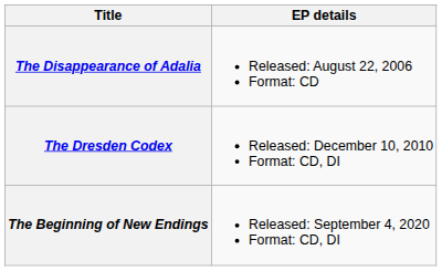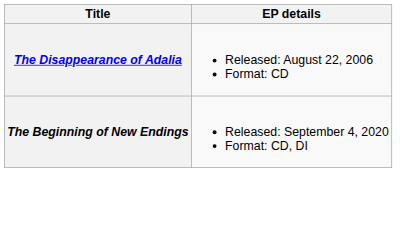- row: The Dresden Codex | Released: December 10, 2010 Format: CD, DI
